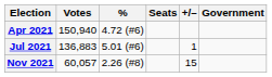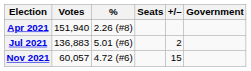Apr 2021 | Votes: 150,940 -> 151,940
Apr 2021 | %: 4.72 (#6) -> 2.26 (#8)
Jul 2021 | +/–: 1 -> 2
Nov 2021 | %: 2.26 (#8) -> 4.72 (#6)
